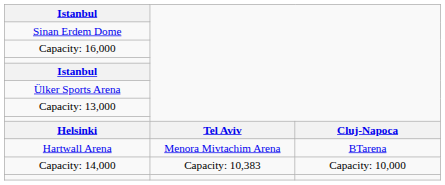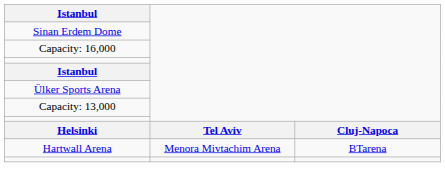- row: Capacity: 14,000 | Capacity: 10,383 | Capacity: 10,000
